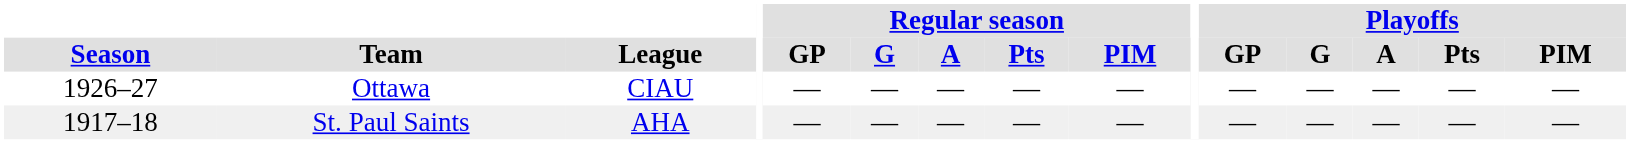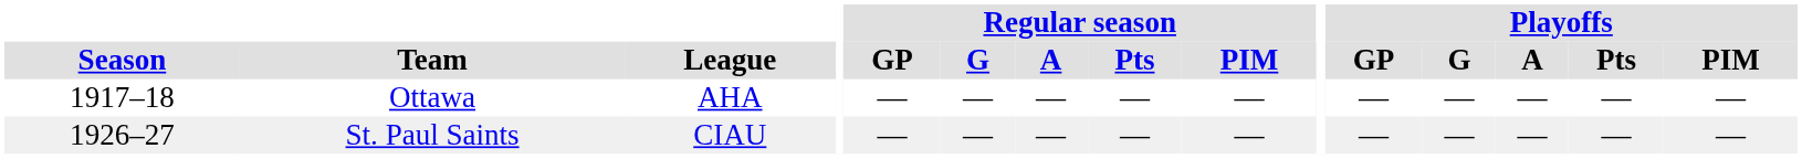Ottawa | Season: 1926–27 -> 1917–18
Ottawa | League: CIAU -> AHA
St. Paul Saints | Season: 1917–18 -> 1926–27
St. Paul Saints | League: AHA -> CIAU
